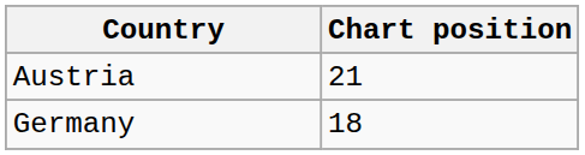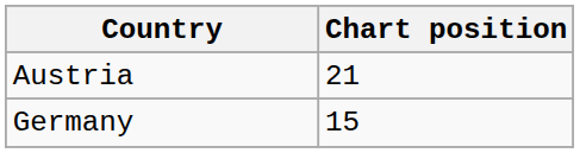Germany | Chart position: 18 -> 15
